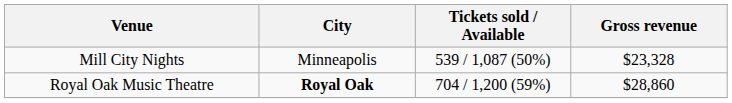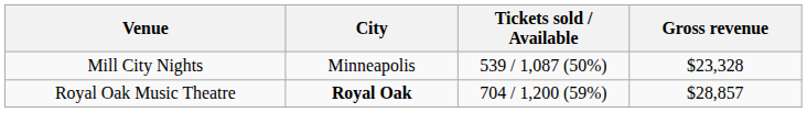Royal Oak Music Theatre | Gross revenue: $28,860 -> $28,857
